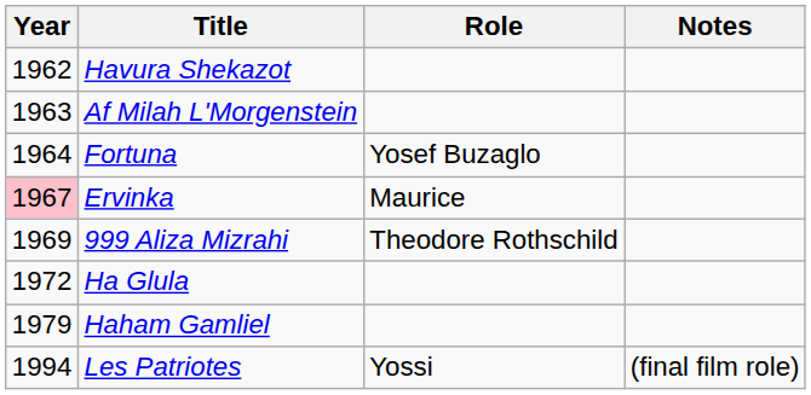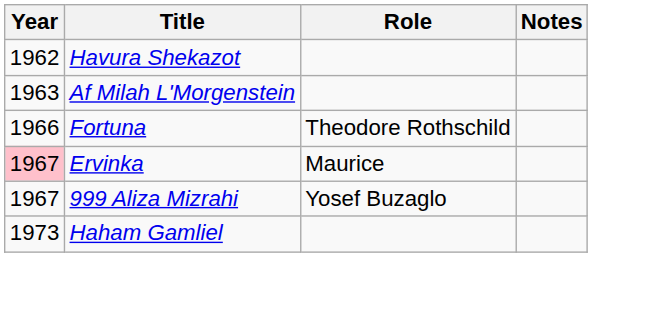Fortuna | Year: 1964 -> 1966
Fortuna | Role: Yosef Buzaglo -> Theodore Rothschild
999 Aliza Mizrahi | Year: 1969 -> 1967
999 Aliza Mizrahi | Role: Theodore Rothschild -> Yosef Buzaglo
- row: 1972 | Ha Glula
Haham Gamliel | Year: 1979 -> 1973
- row: 1994 | Les Patriotes | Yossi | (final film role)
